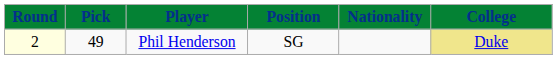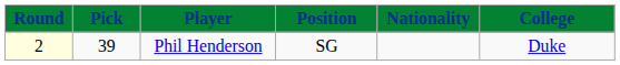Phil Henderson | Pick: 49 -> 39
Phil Henderson | College: khaki background -> no background
